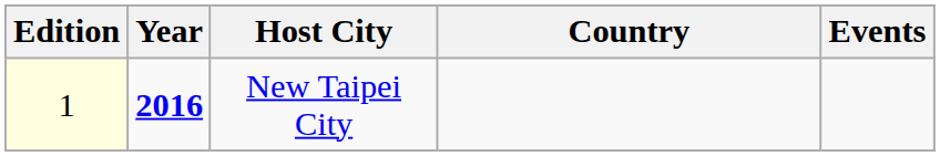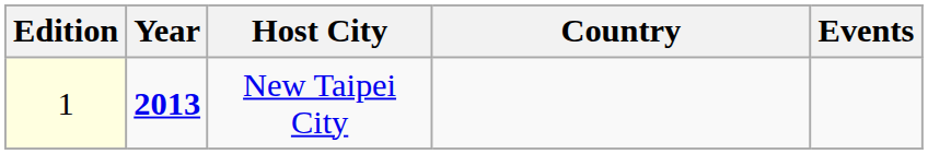New Taipei City | Year: 2016 -> 2013
